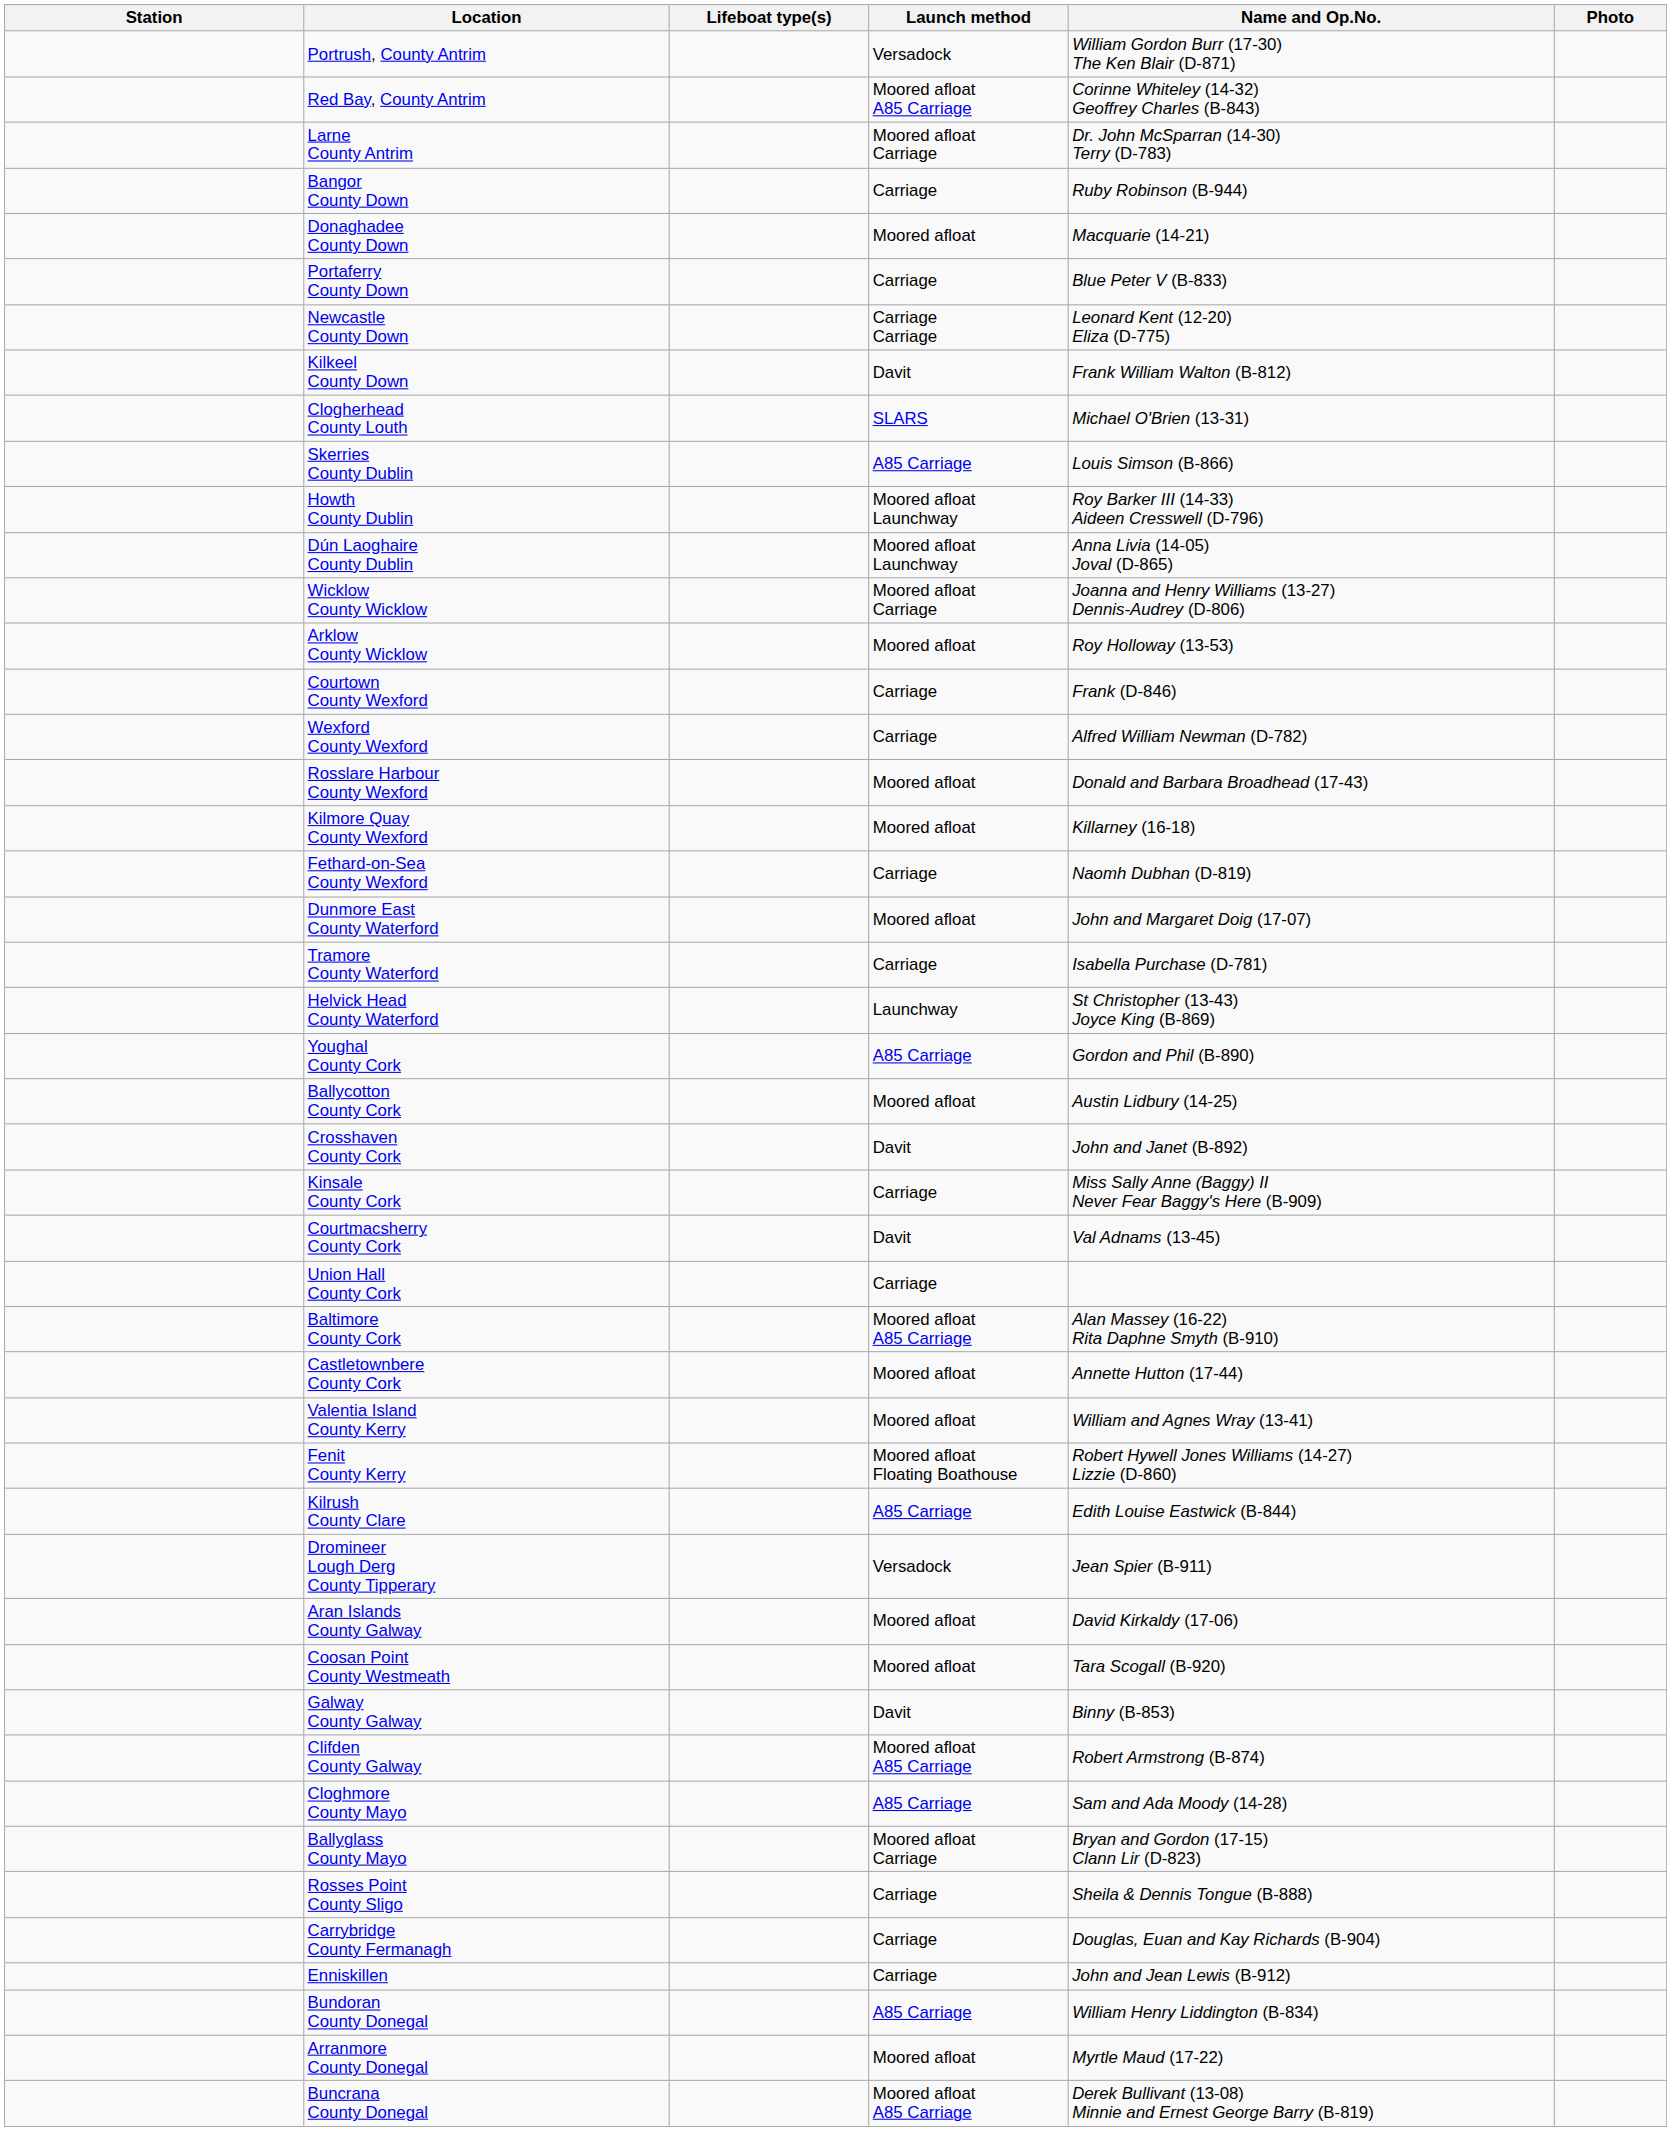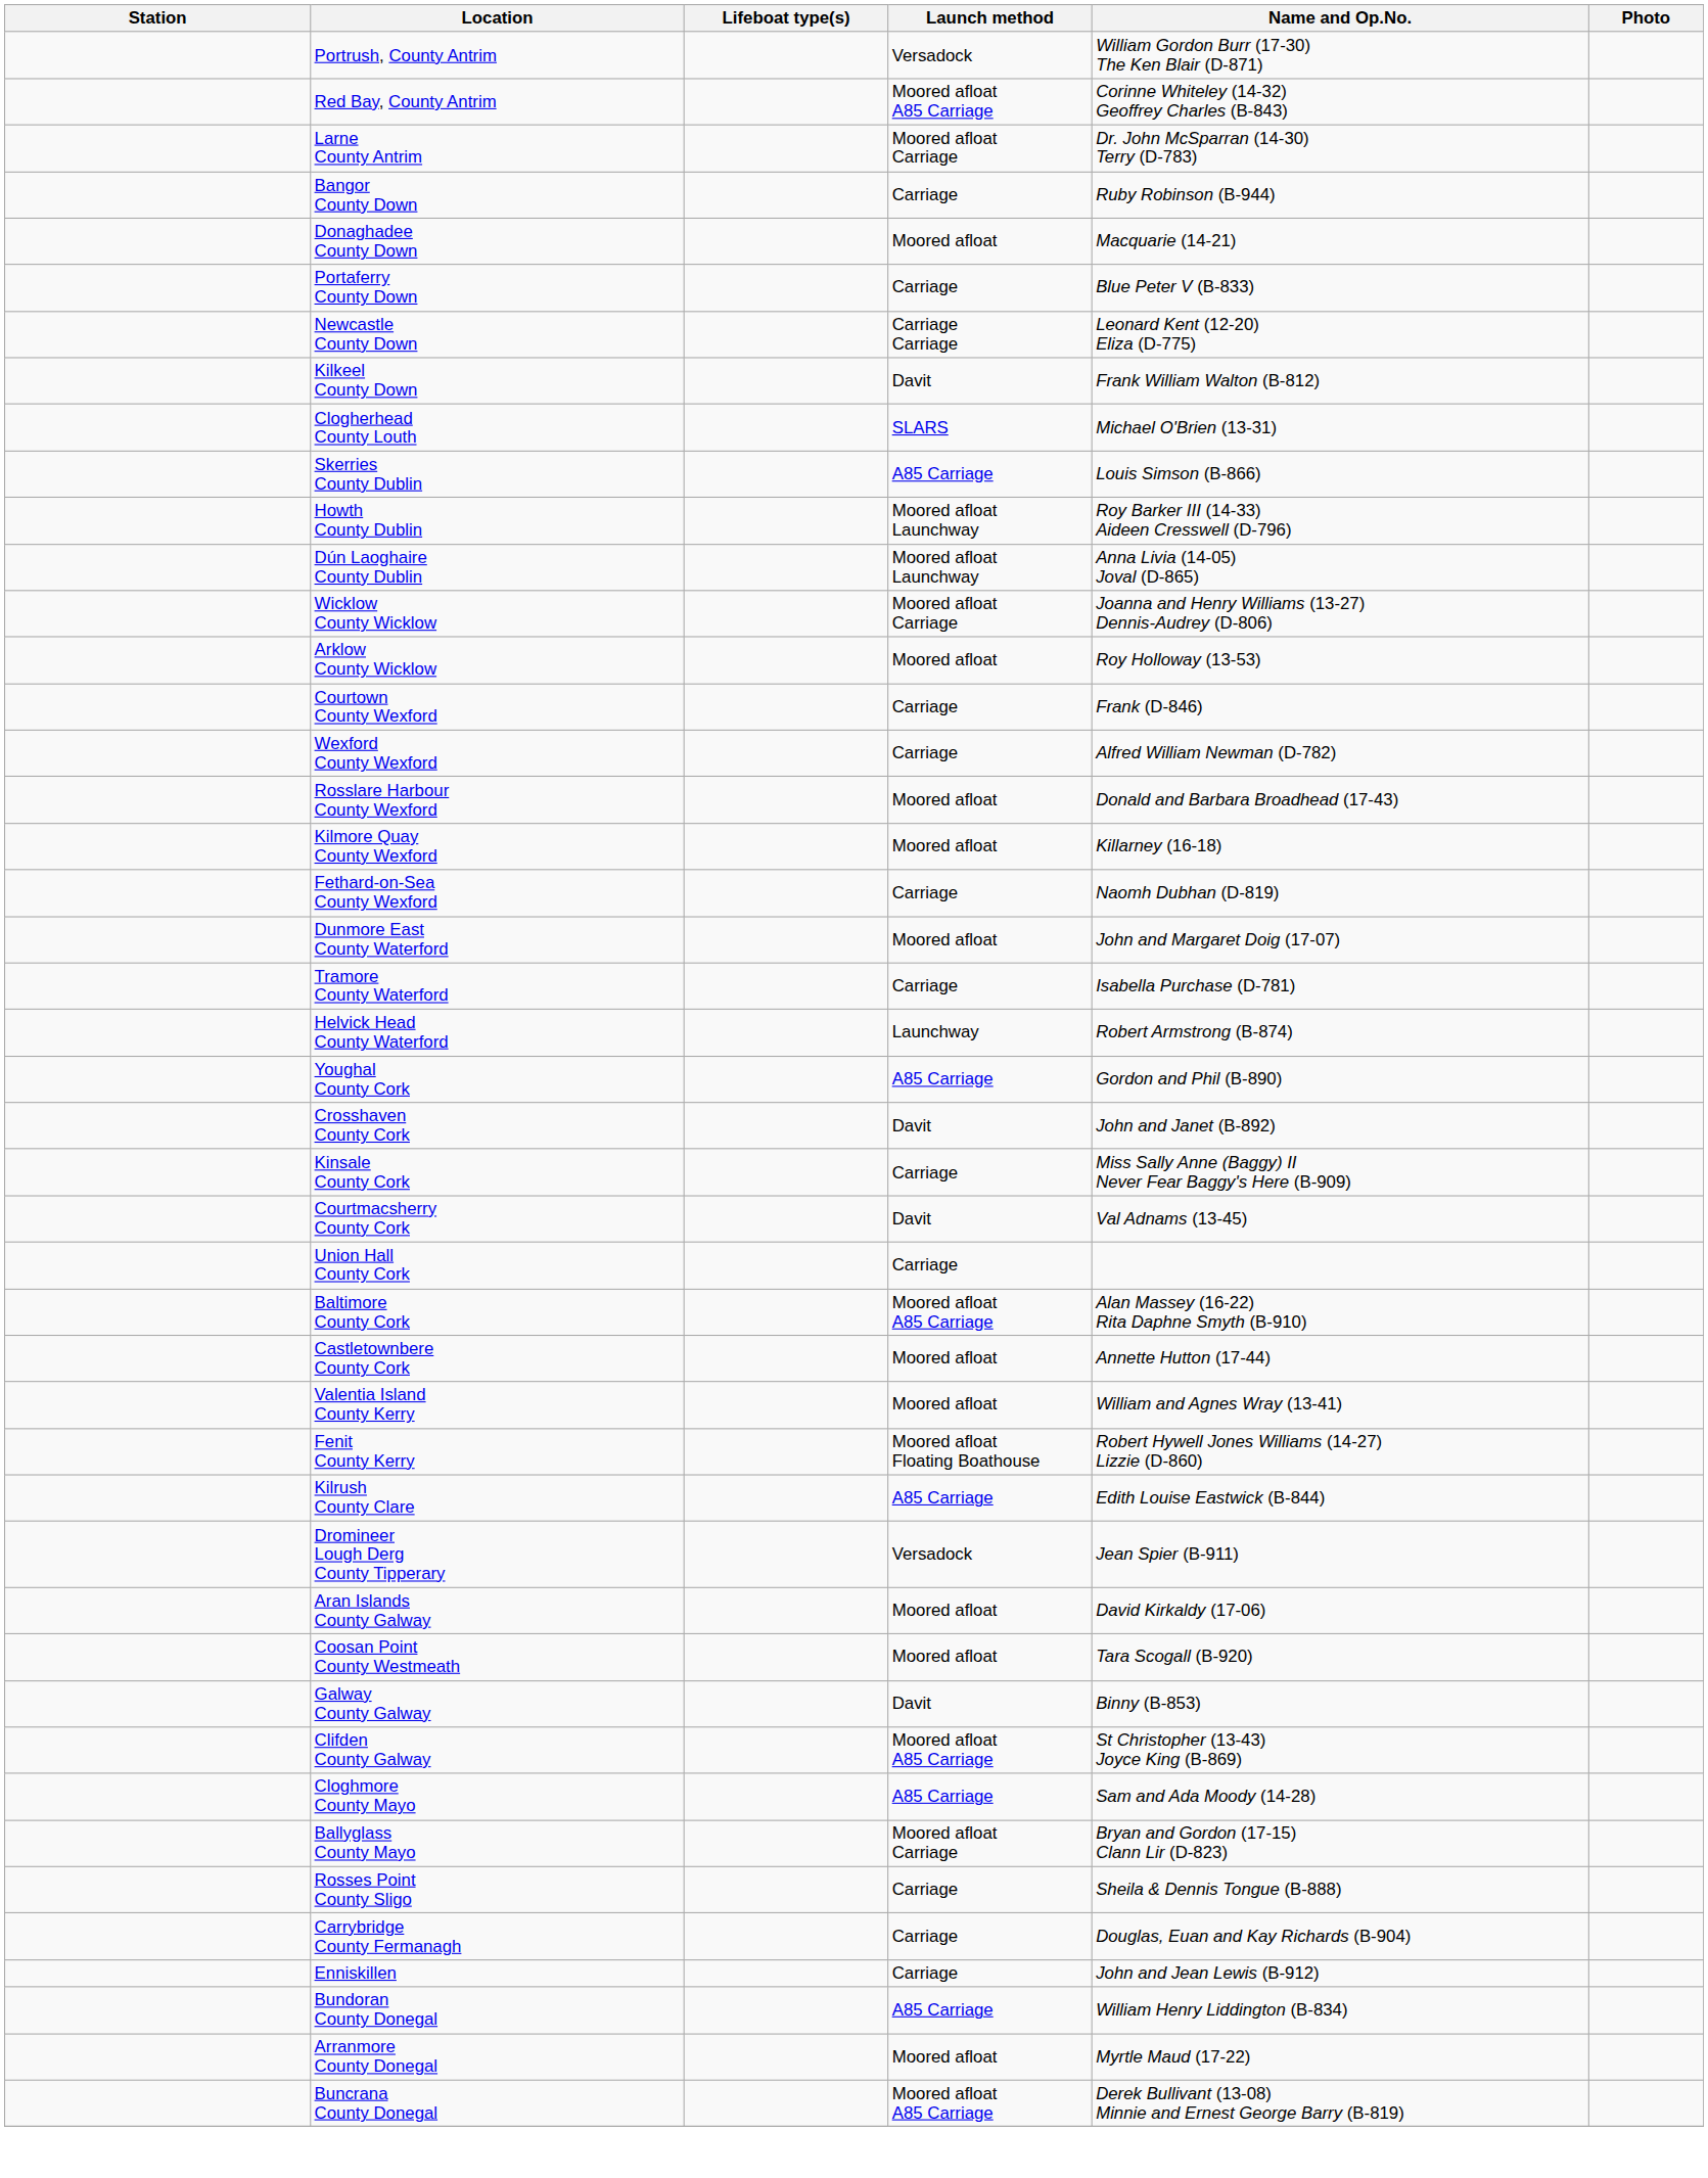Helvick Head County Waterford | Name and Op.No.: St Christopher (13-43) Joyce King (B-869) -> Robert Armstrong (B-874)
- row: Ballycotton County Cork | Moored afloat | Austin Lidbury (14-25)
Clifden County Galway | Name and Op.No.: Robert Armstrong (B-874) -> St Christopher (13-43) Joyce King (B-869)
